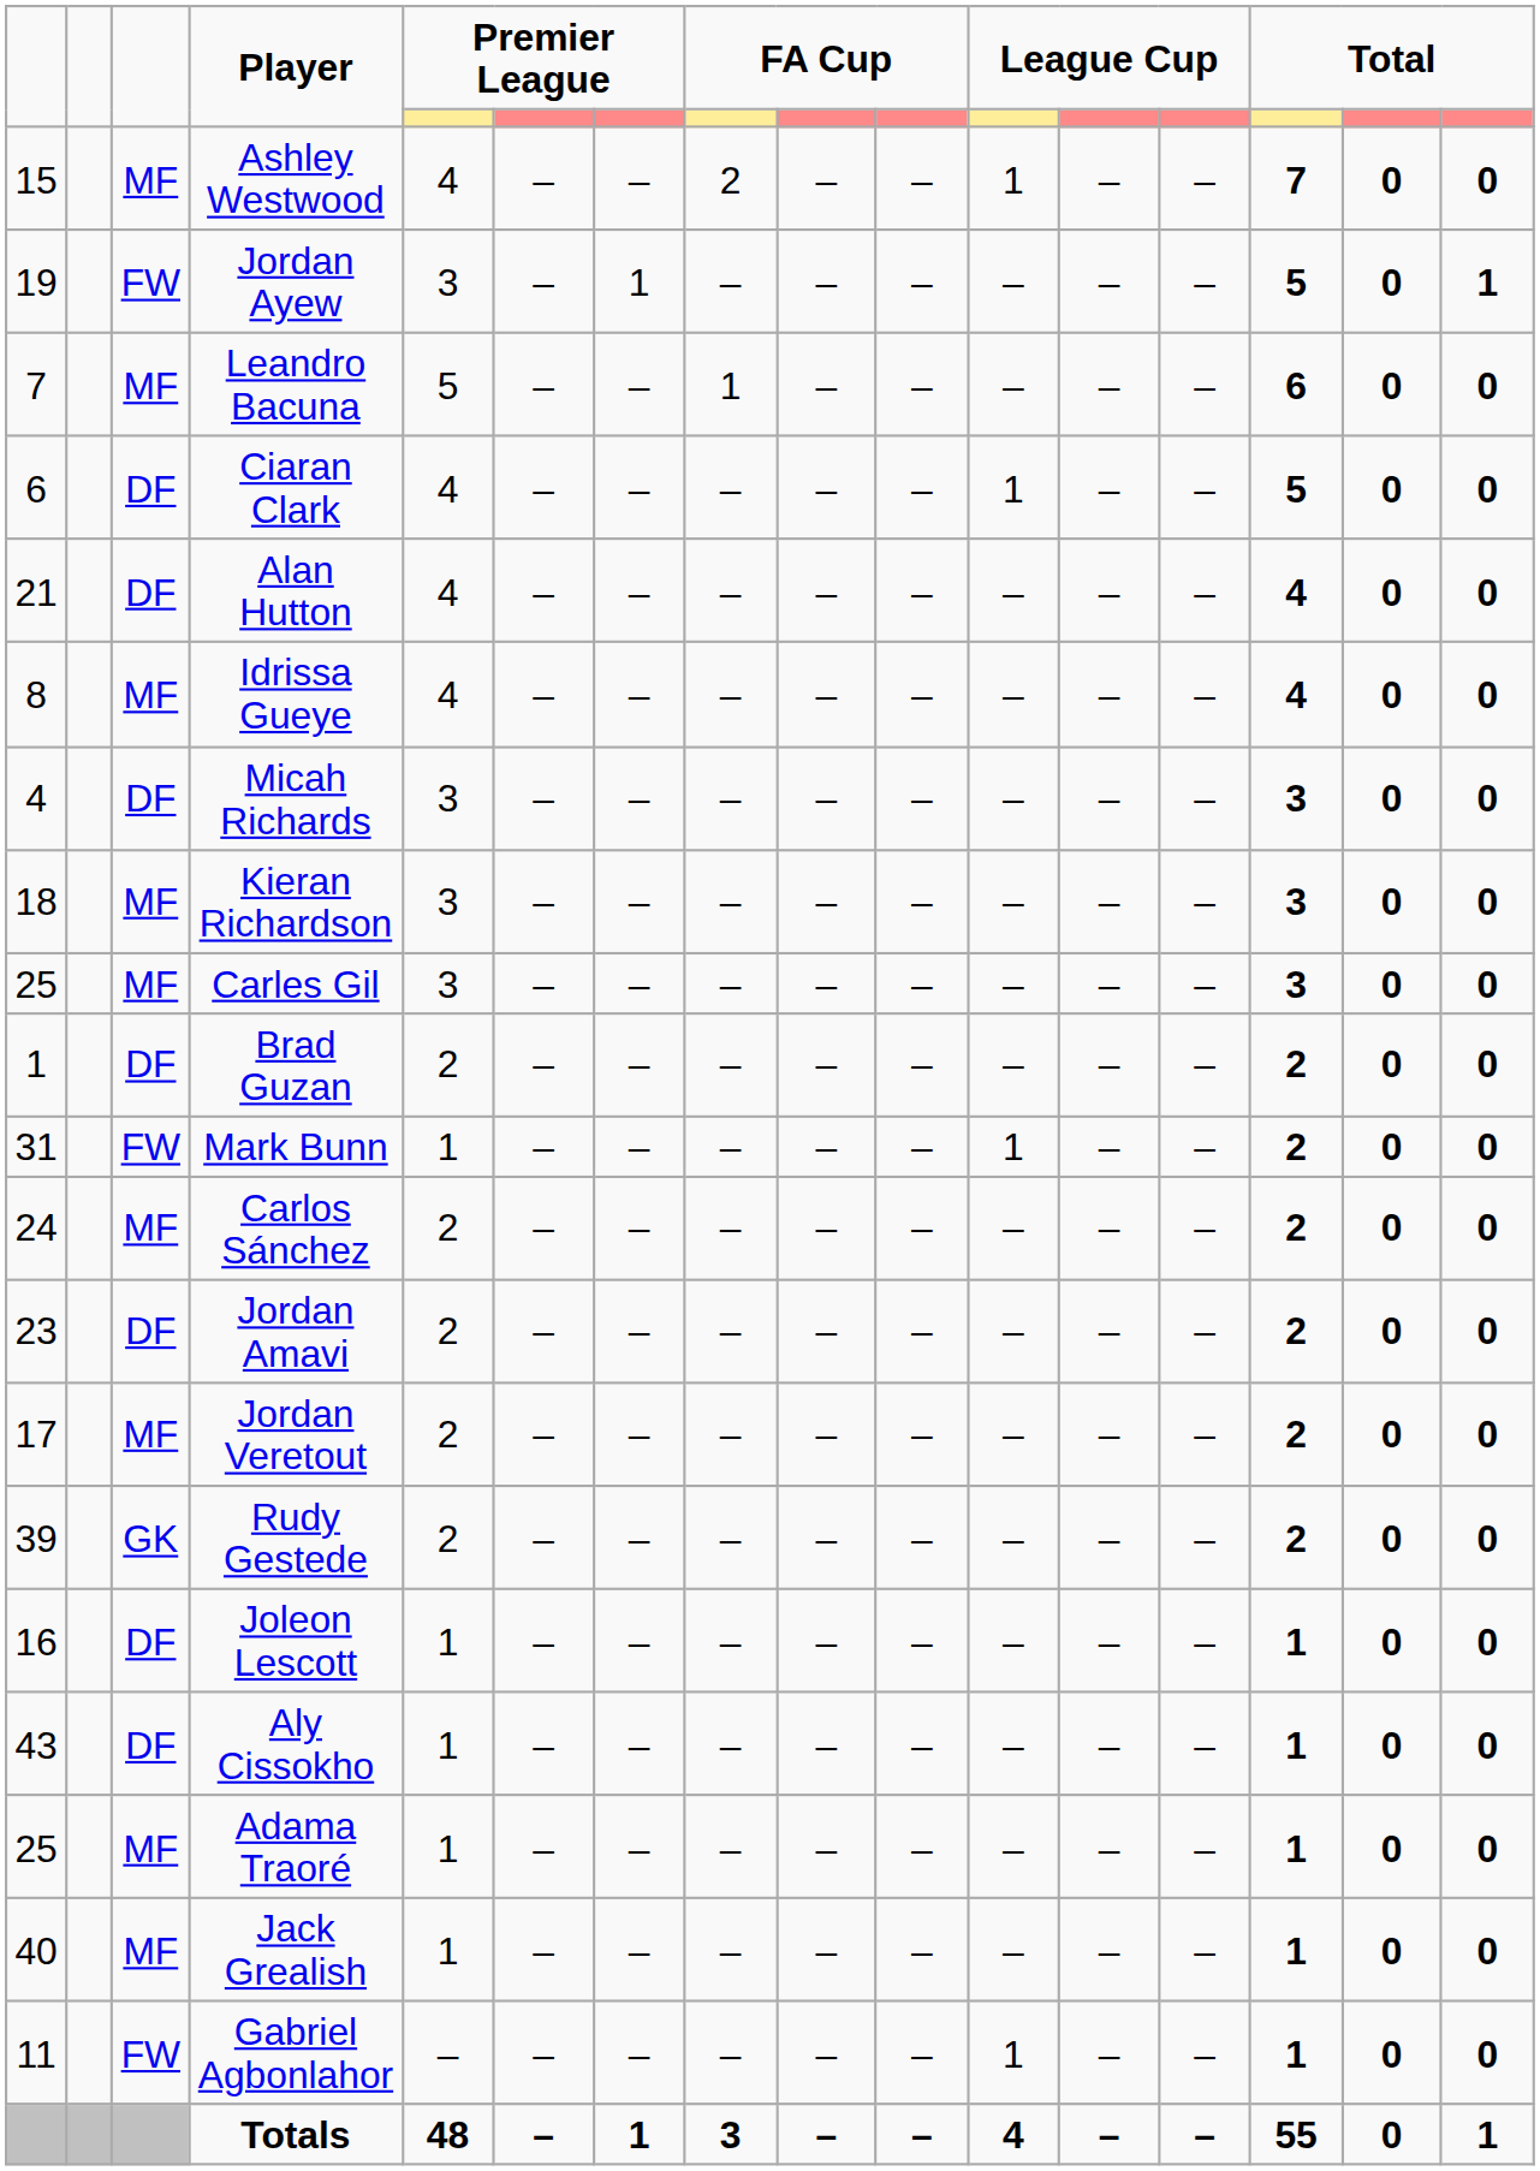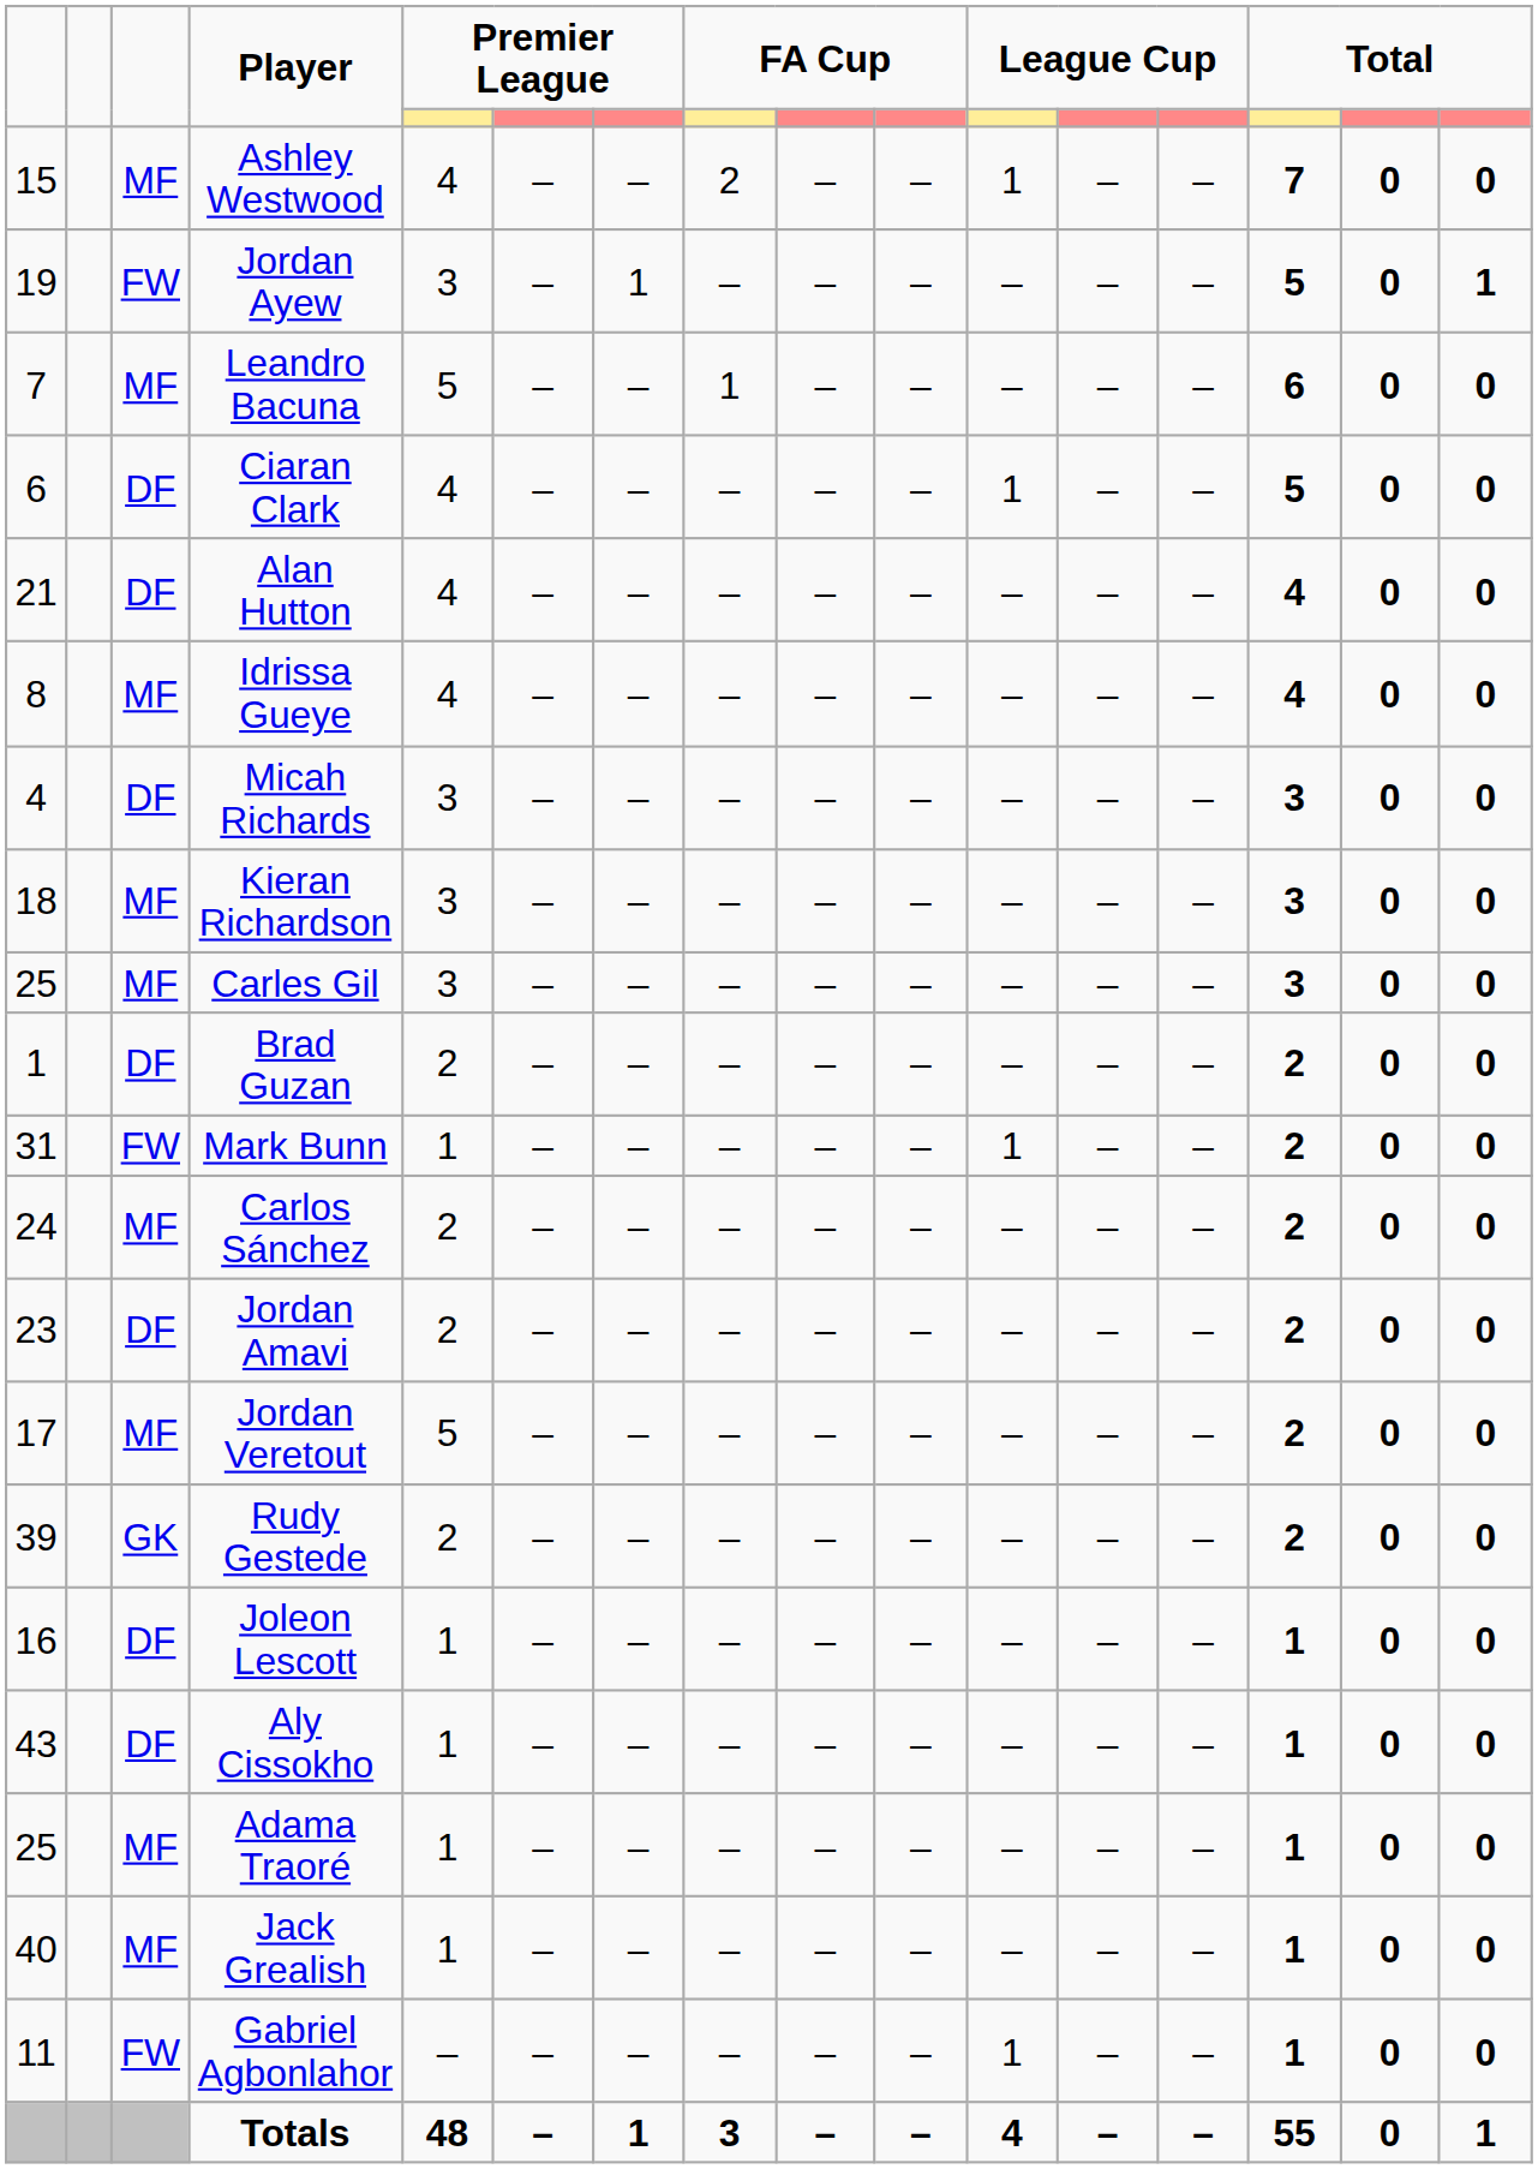Jordan Veretout | column 5: 2 -> 5
